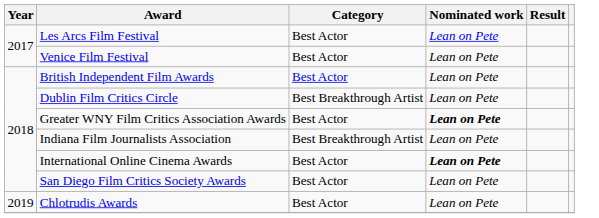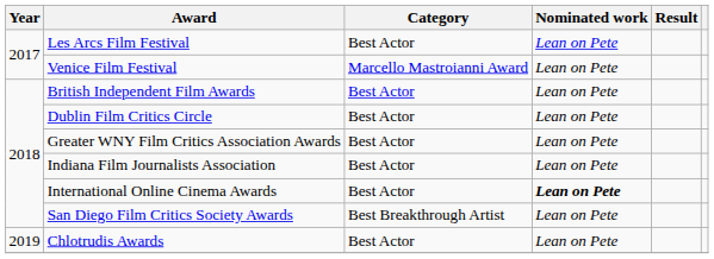Venice Film Festival | Category: Best Actor -> Marcello Mastroianni Award
Dublin Film Critics Circle | Category: Best Breakthrough Artist -> Best Actor
Greater WNY Film Critics Association Awards | Nominated work: bold -> normal
Indiana Film Journalists Association | Category: Best Breakthrough Artist -> Best Actor
San Diego Film Critics Society Awards | Category: Best Actor -> Best Breakthrough Artist
